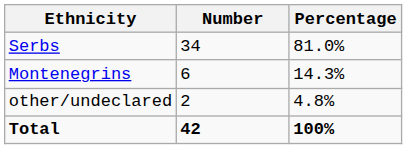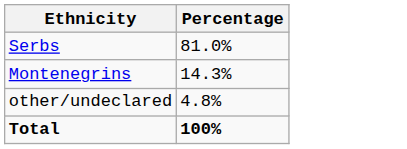- column: Number | 34 | 6 | 2 | 42
